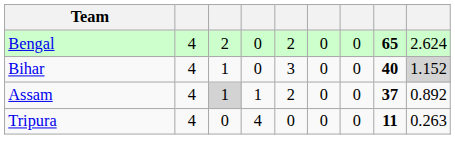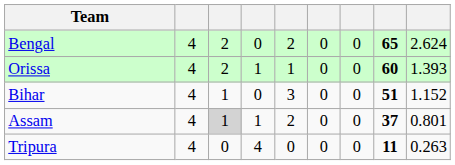+ row: Orissa | 4 | 2 | 1 | 1 | 0 | 0 | 60 | 1.393
Bihar | column 8: 40 -> 51
Bihar | column 9: lightgrey background -> no background
Assam | column 9: 0.892 -> 0.801
